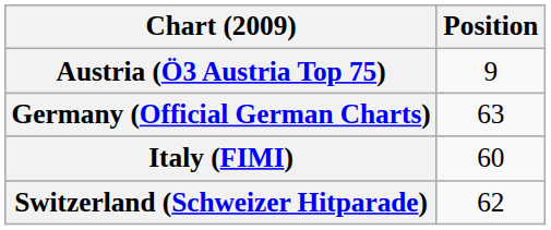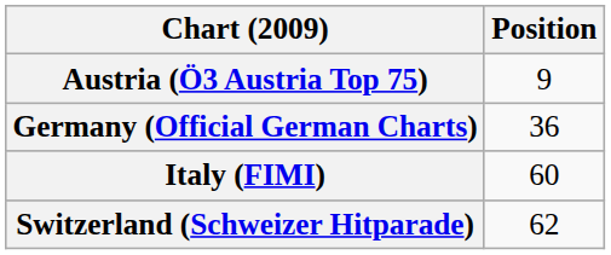Germany (Official German Charts) | Position: 63 -> 36
